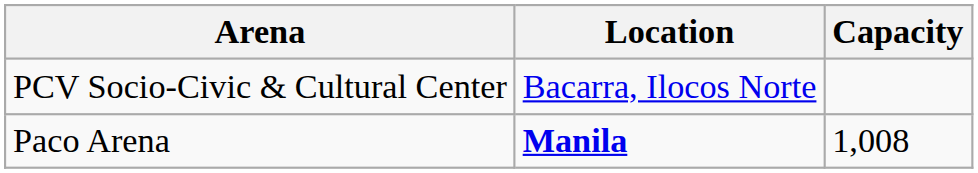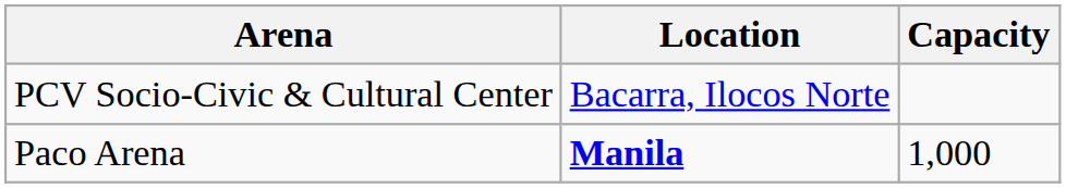Paco Arena | Capacity: 1,008 -> 1,000
